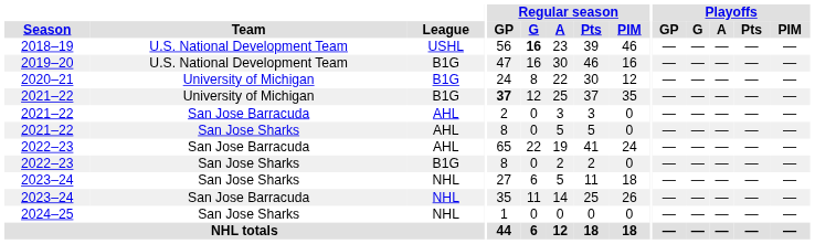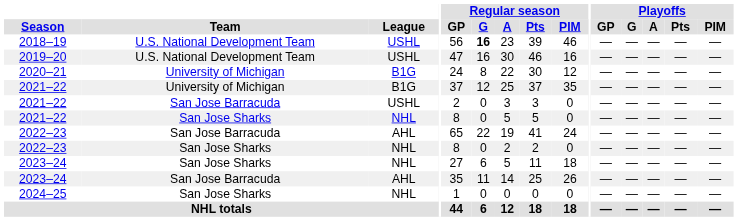2019–20 | League: B1G -> USHL
2021–22 / University of Michigan | Regular season / GP: bold -> normal
2021–22 / San Jose Barracuda | League: AHL -> USHL
2021–22 / San Jose Sharks | League: AHL -> NHL
2022–23 / San Jose Sharks | League: B1G -> NHL
2023–24 / San Jose Barracuda | League: NHL -> AHL
